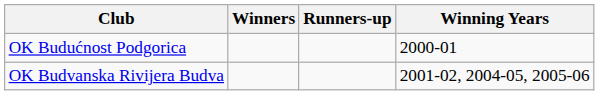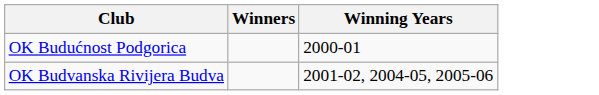- column: Runners-up
